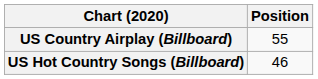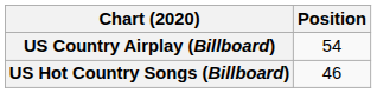US Country Airplay (Billboard) | Position: 55 -> 54
